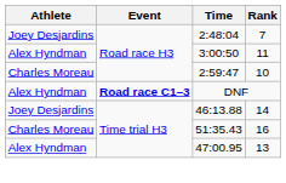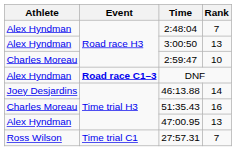2:48:04 | Athlete: Joey Desjardins -> Alex Hyndman
3:00:50 | Rank: 11 -> 13
+ row: Ross Wilson | Time trial C1 | 27:57.31 | 7
